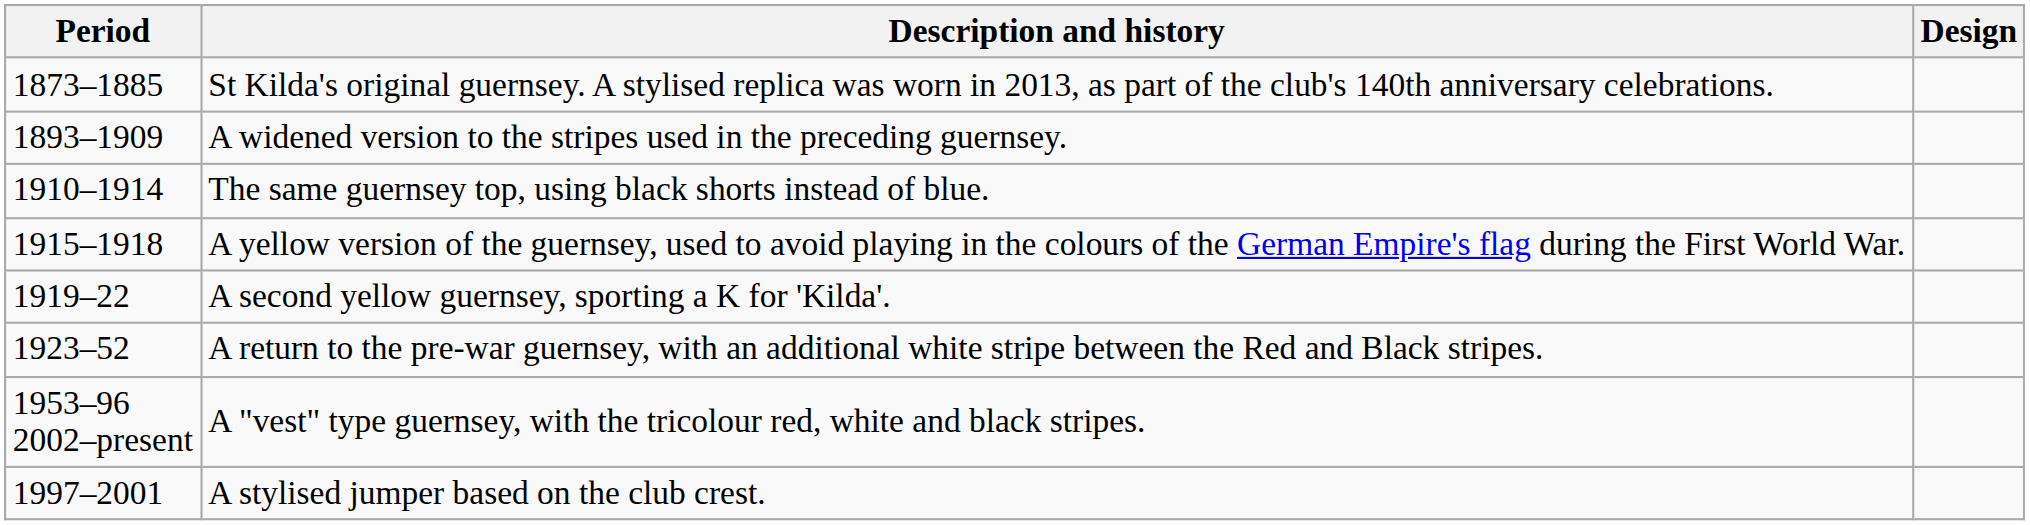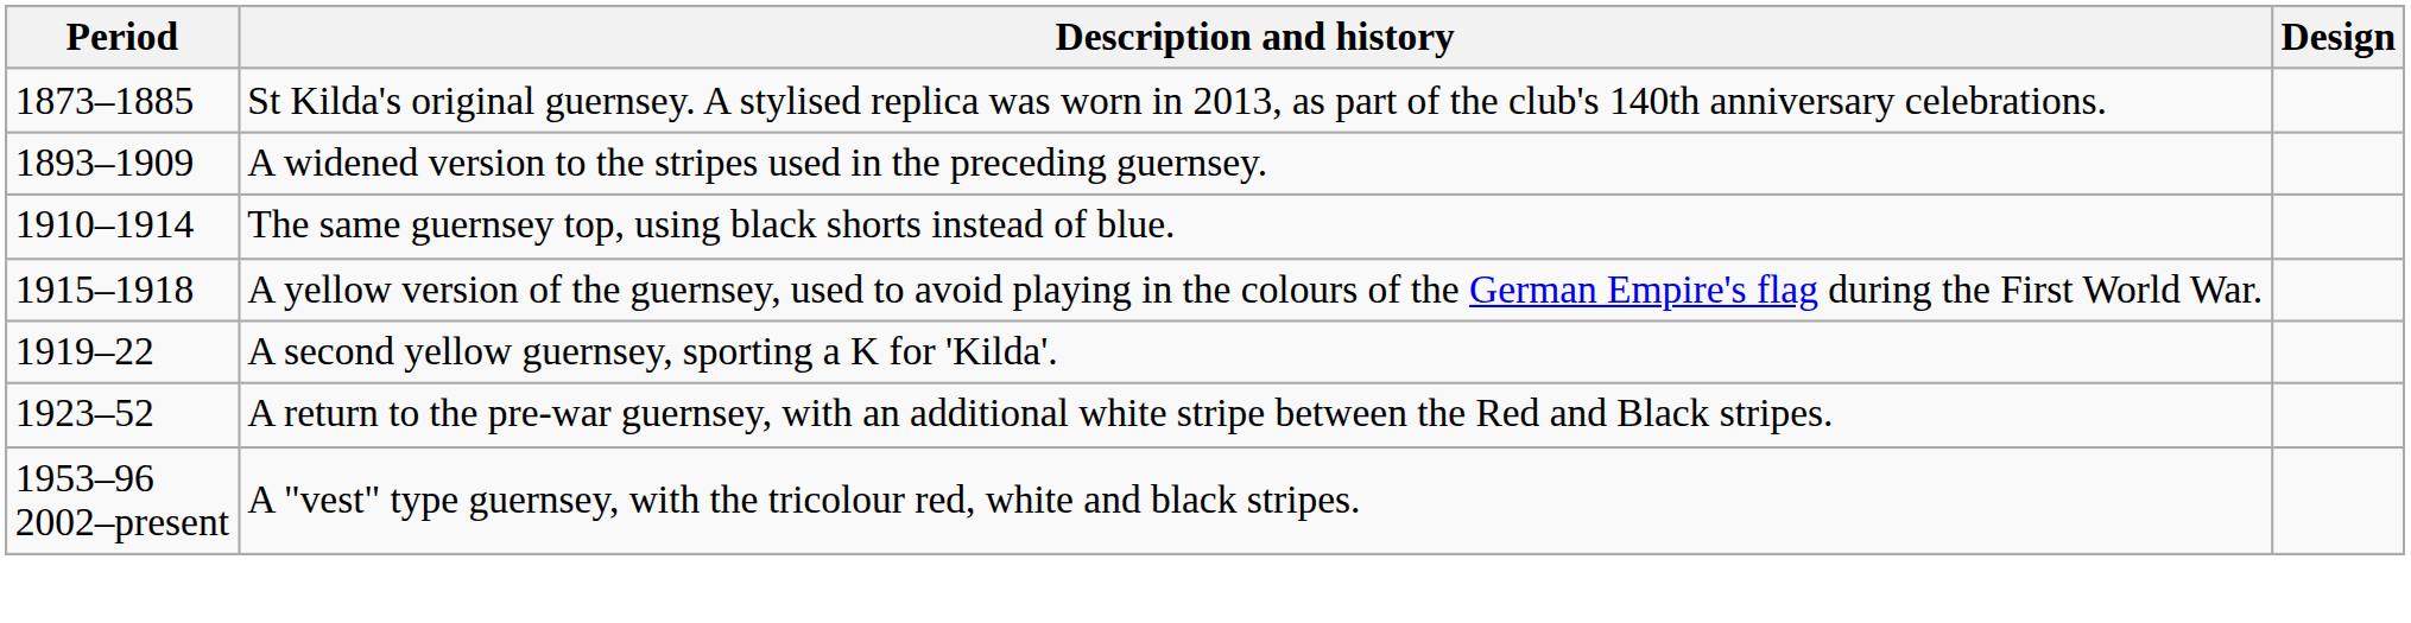- row: 1997–2001 | A stylised jumper based on the club crest.
